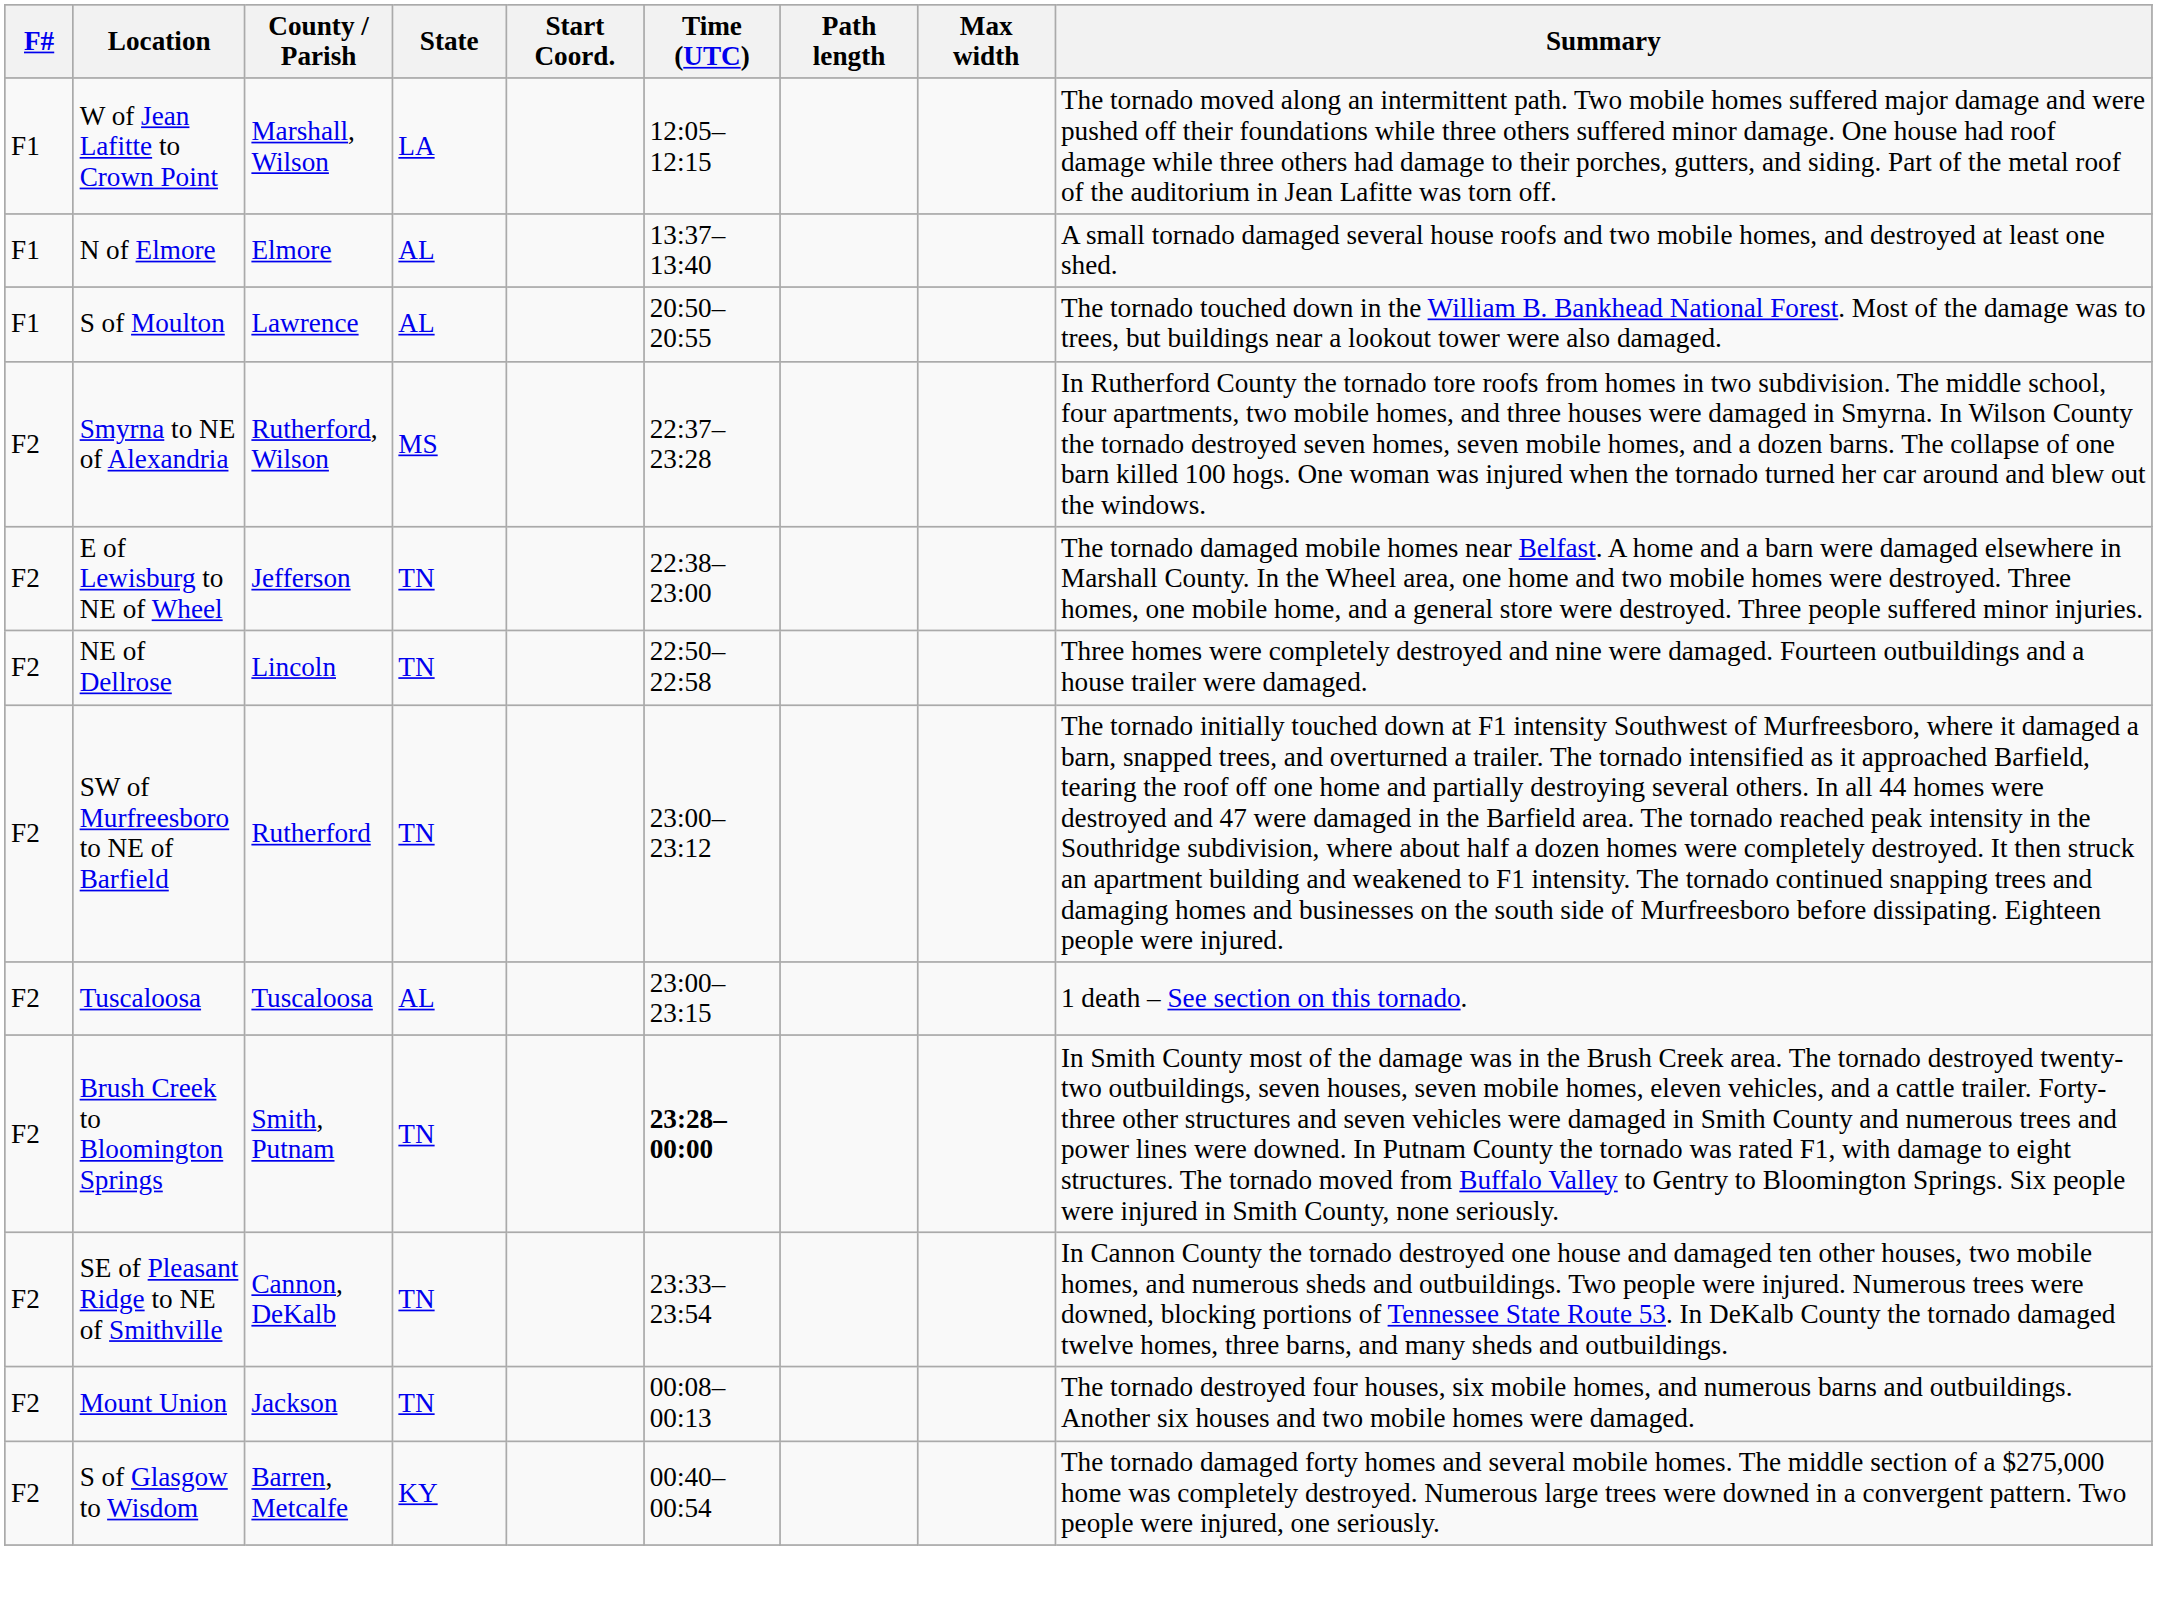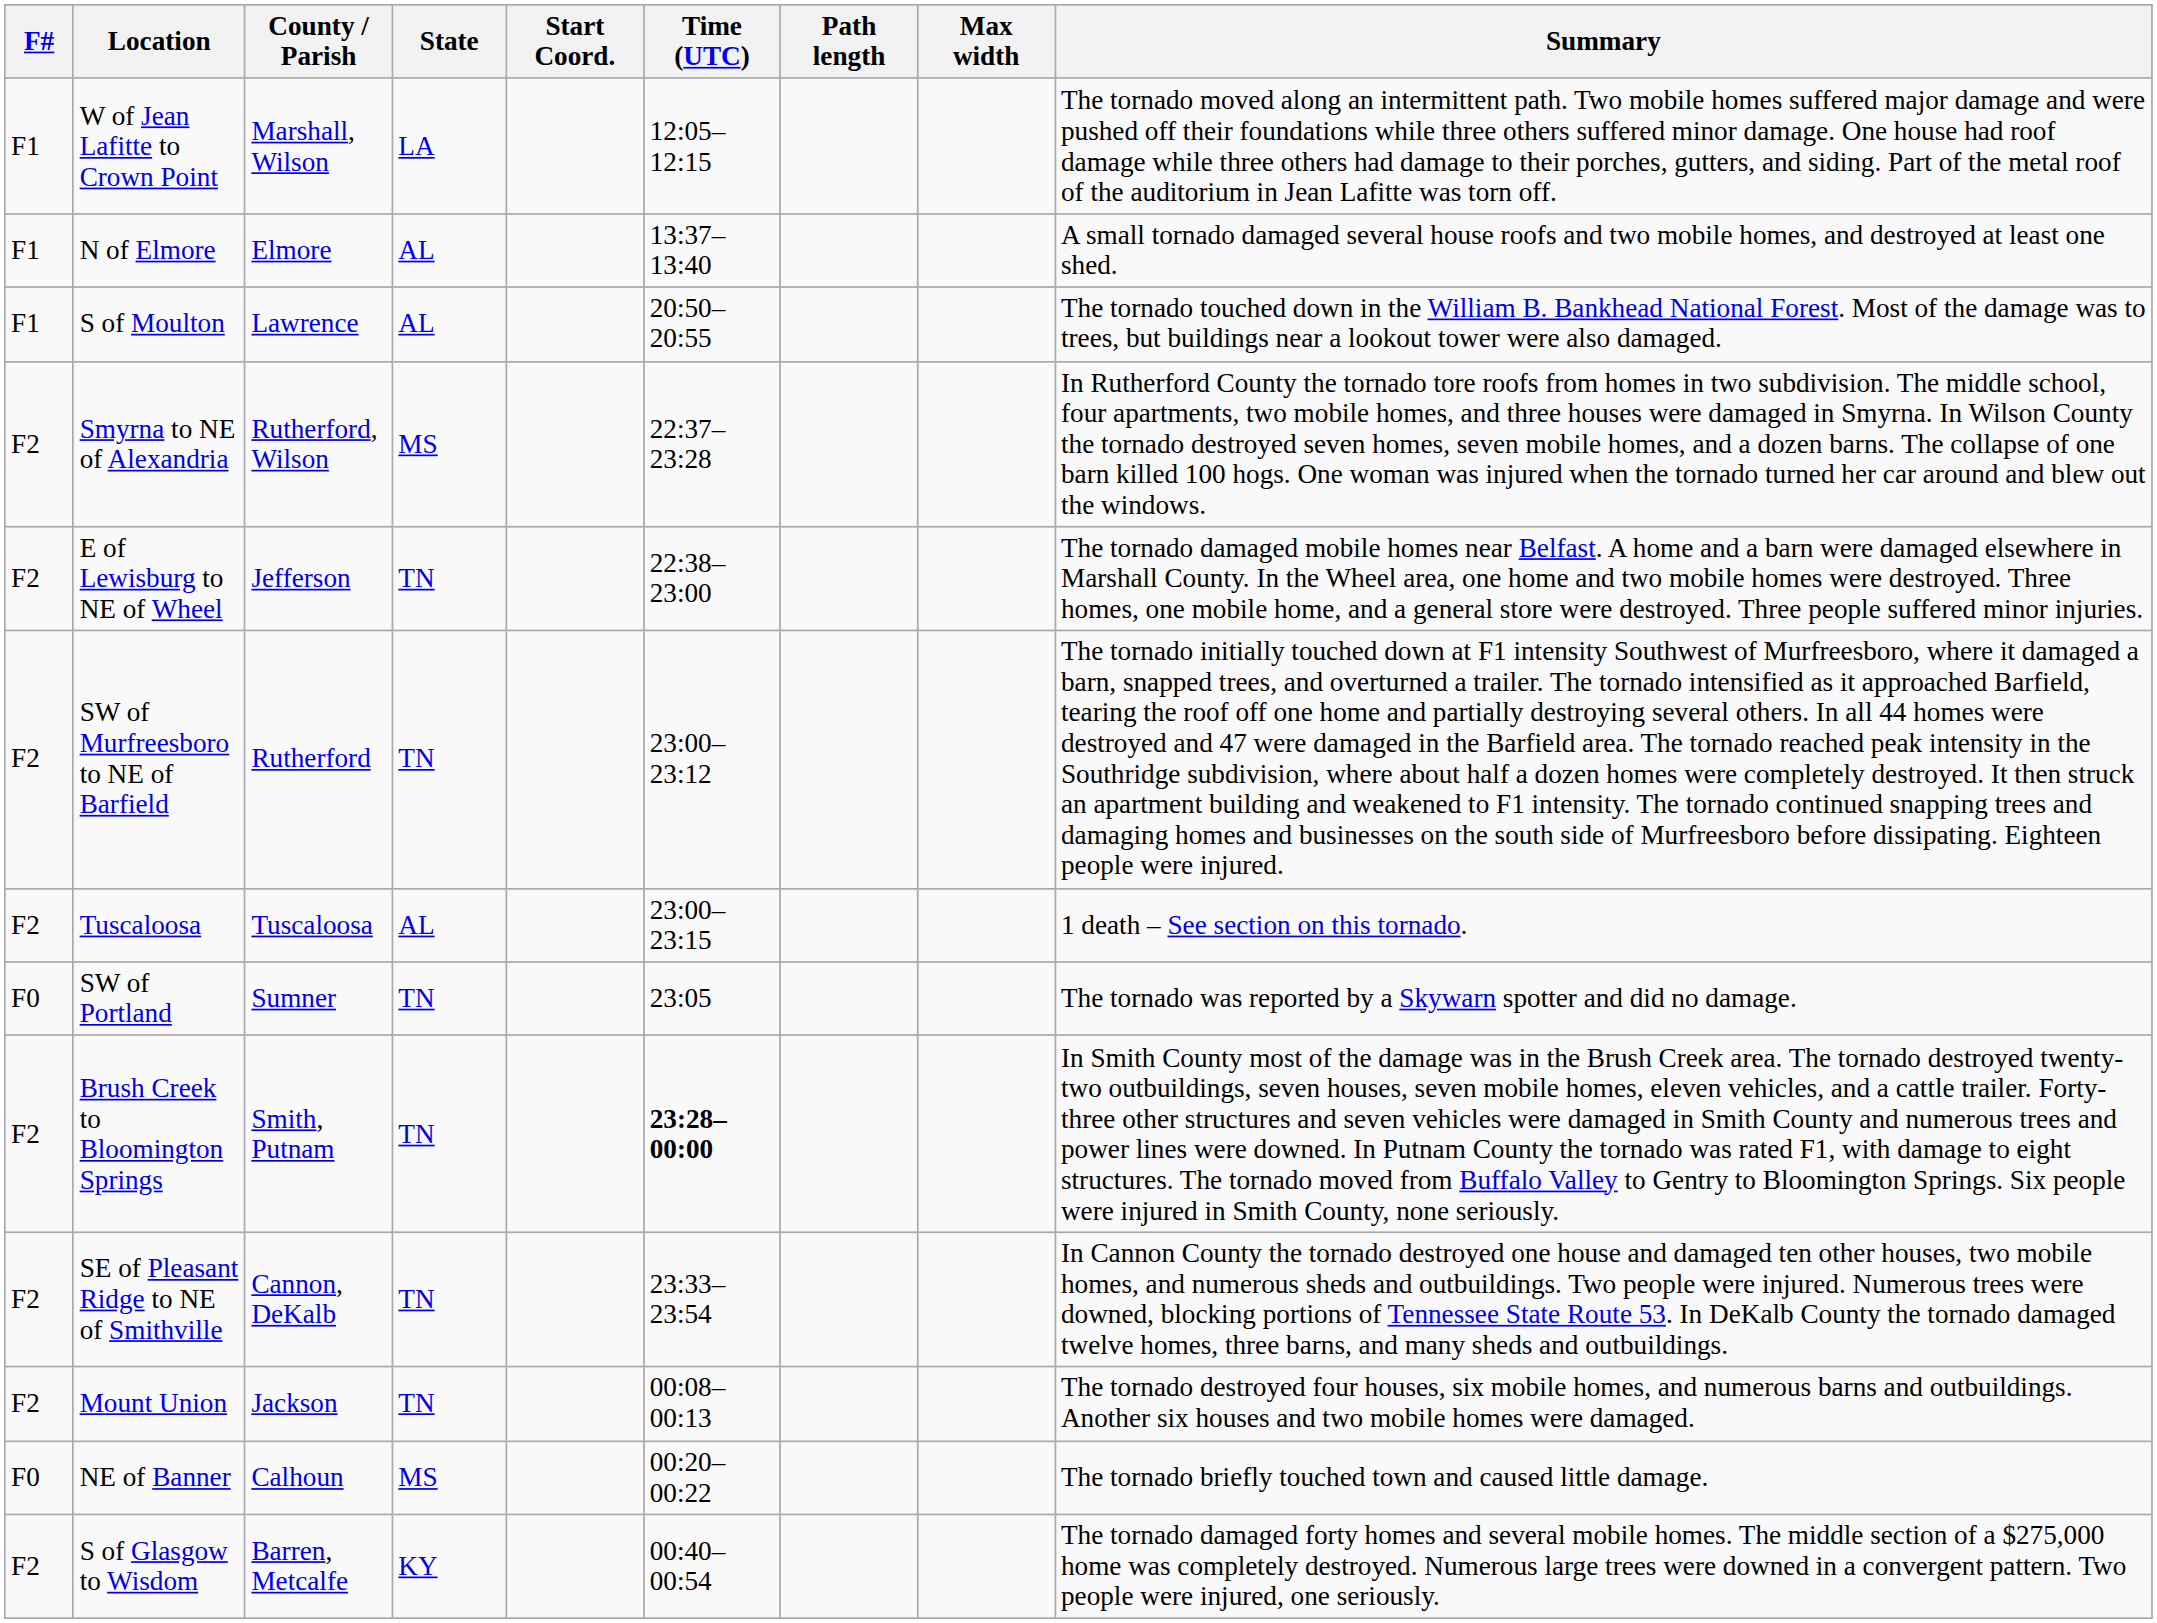- row: F2 | NE of Dellrose | Lincoln | TN | 22:50–22:58 | Three homes were completely destroyed and nine were damaged. Fourteen outbuildings and a house trailer were damaged.
+ row: F0 | SW of Portland | Sumner | TN | 23:05 | The tornado was reported by a Skywarn spotter and did no damage.
+ row: F0 | NE of Banner | Calhoun | MS | 00:20–00:22 | The tornado briefly touched town and caused little damage.
